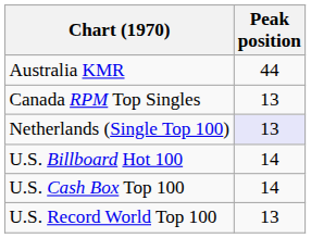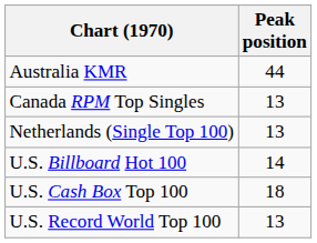Netherlands (Single Top 100) | Peak position: lavender background -> no background
U.S. Cash Box Top 100 | Peak position: 14 -> 18
